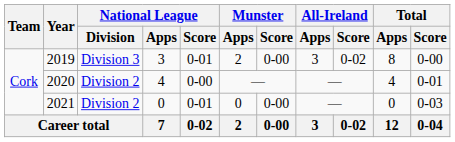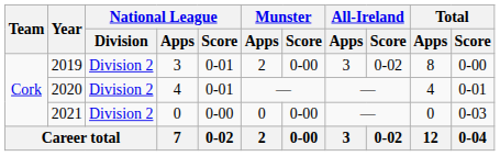2019 | National League / Division: Division 3 -> Division 2
2020 | National League / Score: 0-00 -> 0-01
2021 | National League / Score: 0-01 -> 0-00
